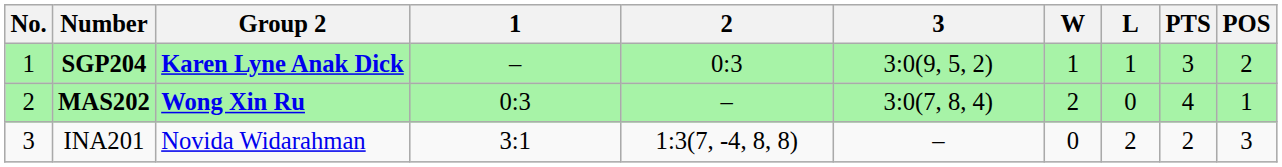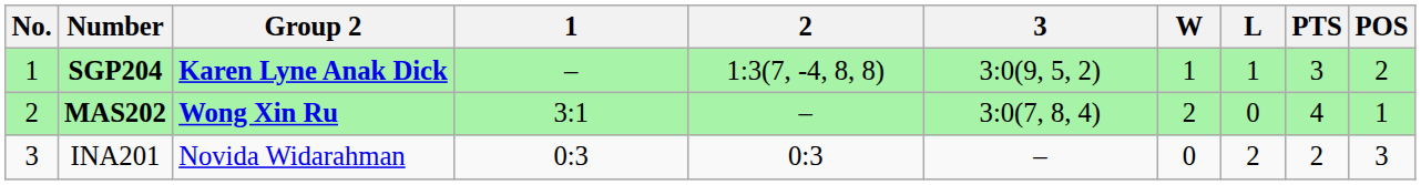SGP204 | 2: 0:3 -> 1:3(7, -4, 8, 8)
MAS202 | 1: 0:3 -> 3:1
INA201 | 1: 3:1 -> 0:3
INA201 | 2: 1:3(7, -4, 8, 8) -> 0:3
